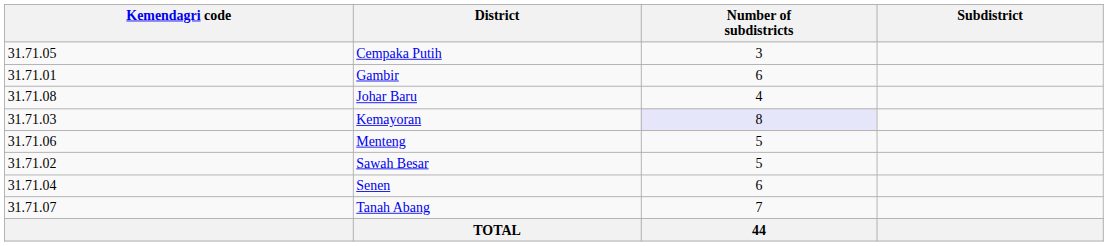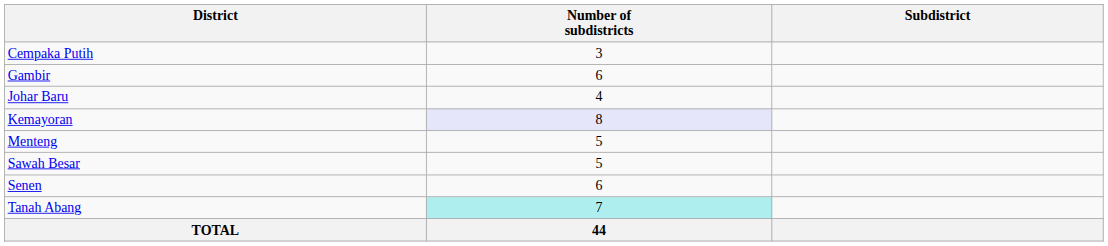- column: Kemendagri code | 31.71.05 | 31.71.01 | 31.71.08 | 31.71.03 | 31.71.06 | 31.71.02 | 31.71.04 | 31.71.07
Tanah Abang | Number of subdistricts: no background -> paleturquoise background
